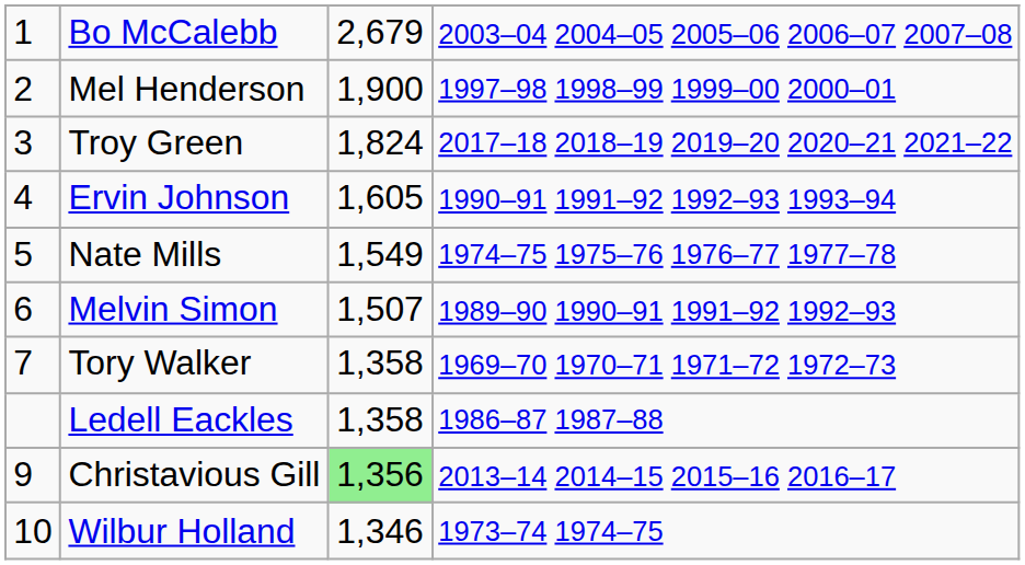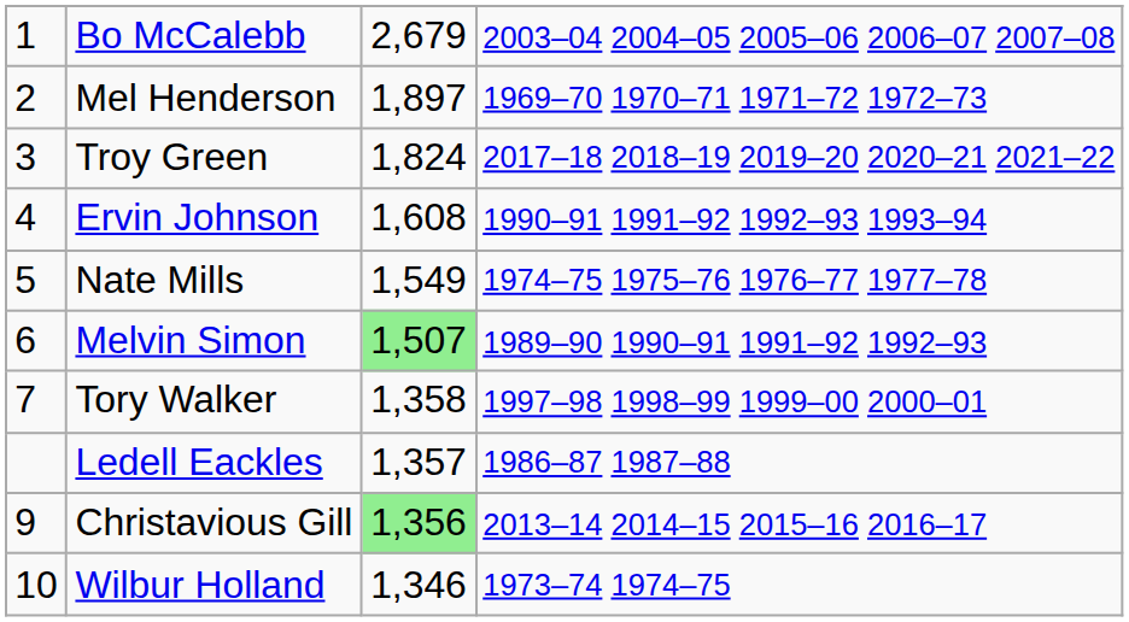Mel Henderson | column 3: 1,900 -> 1,897
Mel Henderson | column 4: 1997–98 1998–99 1999–00 2000–01 -> 1969–70 1970–71 1971–72 1972–73
Ervin Johnson | column 3: 1,605 -> 1,608
Melvin Simon | column 3: no background -> lightgreen background
Tory Walker | column 4: 1969–70 1970–71 1971–72 1972–73 -> 1997–98 1998–99 1999–00 2000–01
Ledell Eackles | column 3: 1,358 -> 1,357
